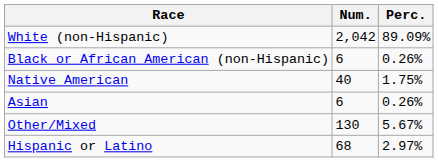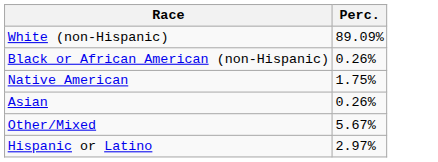- column: Num. | 2,042 | 6 | 40 | 6 | 130 | 68
